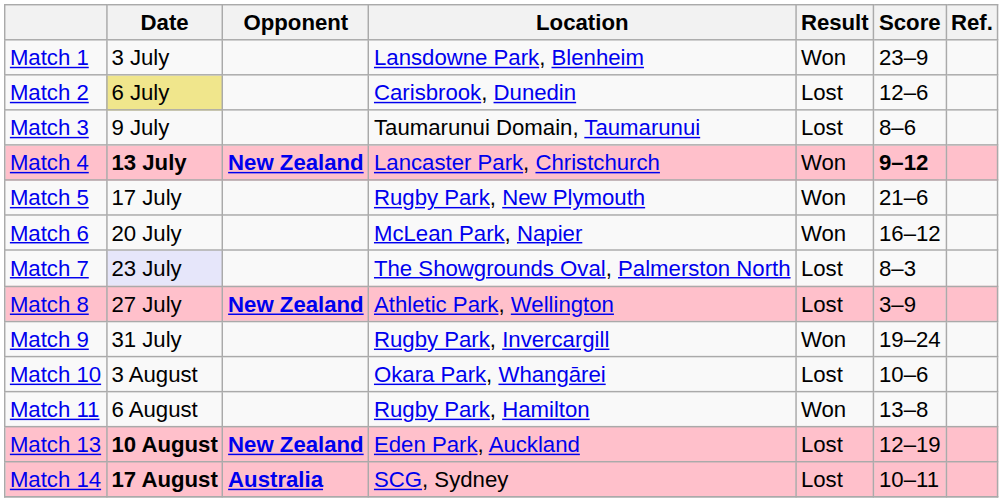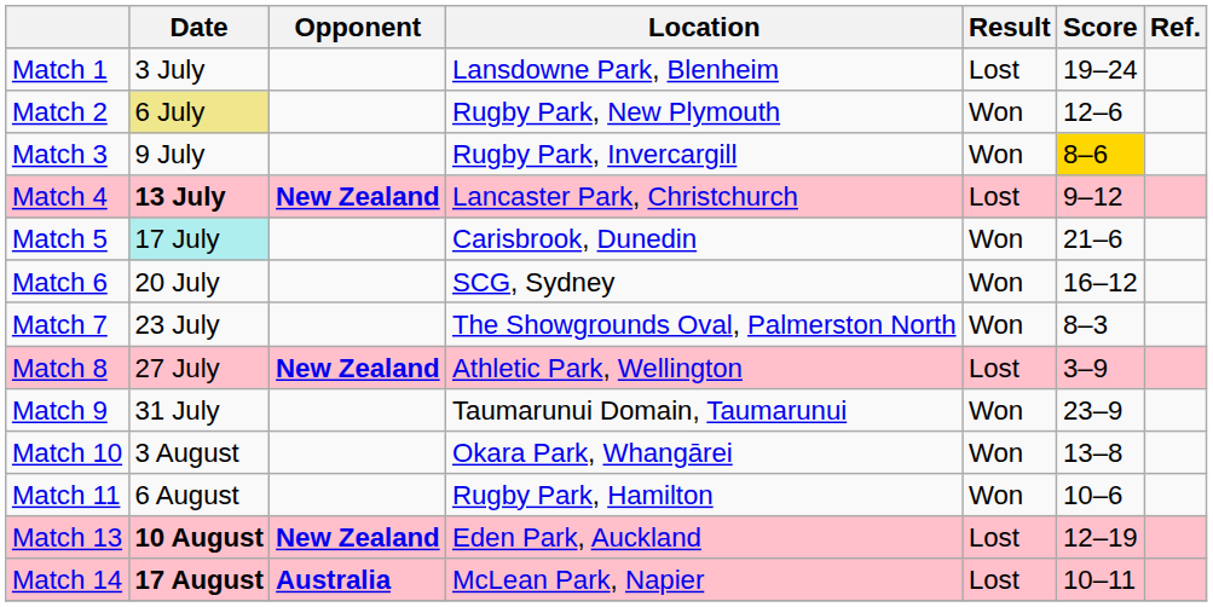Match 1 | Result: Won -> Lost
Match 1 | Score: 23–9 -> 19–24
Match 2 | Location: Carisbrook, Dunedin -> Rugby Park, New Plymouth
Match 2 | Result: Lost -> Won
Match 3 | Location: Taumarunui Domain, Taumarunui -> Rugby Park, Invercargill
Match 3 | Result: Lost -> Won
Match 3 | Score: no background -> gold background
Match 4 | Result: Won -> Lost
Match 4 | Score: bold -> normal
Match 5 | Date: no background -> paleturquoise background
Match 5 | Location: Rugby Park, New Plymouth -> Carisbrook, Dunedin
Match 6 | Location: McLean Park, Napier -> SCG, Sydney
Match 7 | Date: lavender background -> no background
Match 7 | Result: Lost -> Won
Match 9 | Location: Rugby Park, Invercargill -> Taumarunui Domain, Taumarunui
Match 9 | Score: 19–24 -> 23–9
Match 10 | Result: Lost -> Won
Match 10 | Score: 10–6 -> 13–8
Match 11 | Score: 13–8 -> 10–6
Match 14 | Location: SCG, Sydney -> McLean Park, Napier
